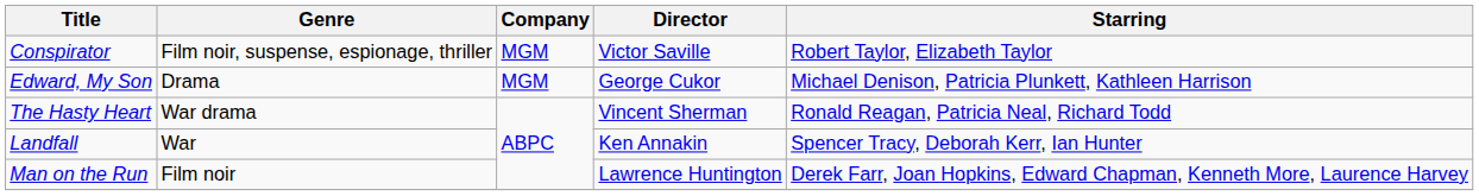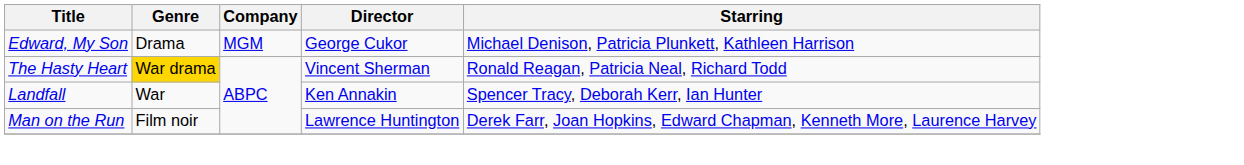- row: Conspirator | Film noir, suspense, espionage, thriller | MGM | Victor Saville | Robert Taylor, Elizabeth Taylor
The Hasty Heart | Genre: no background -> gold background
